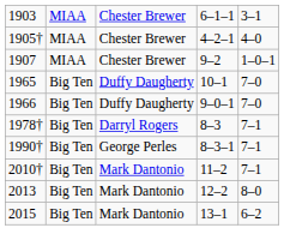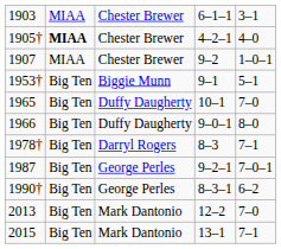1905† | column 2: normal -> bold
+ row: 1953† | Big Ten | Biggie Munn | 9–1 | 5–1
1966 | column 5: 7–0 -> 8–0
+ row: 1987 | Big Ten | George Perles | 9–2–1 | 7–0–1
1990† | column 5: 7–1 -> 6–2
- row: 2010† | Big Ten | Mark Dantonio | 11–2 | 7–1
2013 | column 5: 8–0 -> 7–0
2015 | column 5: 6–2 -> 7–1
